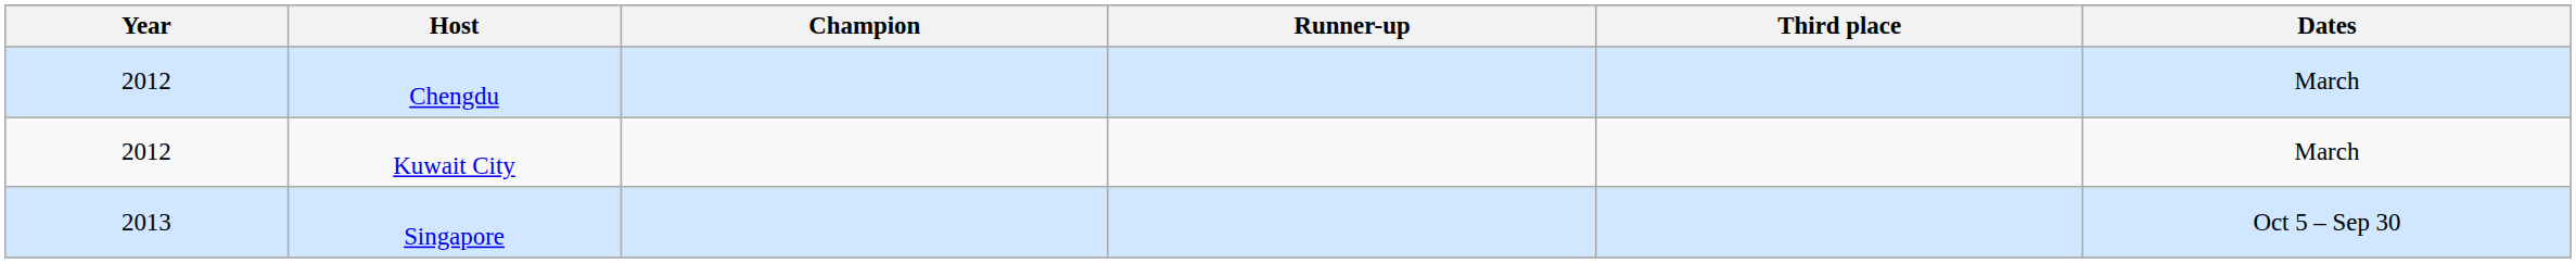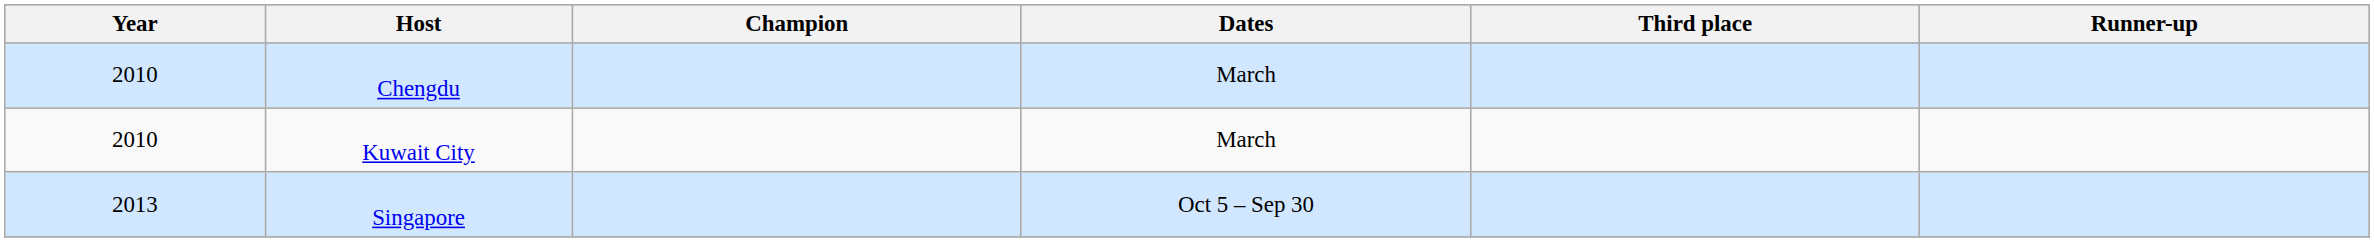columns swapped: Runner-up <-> Dates
Chengdu | Year: 2012 -> 2010
Kuwait City | Year: 2012 -> 2010
